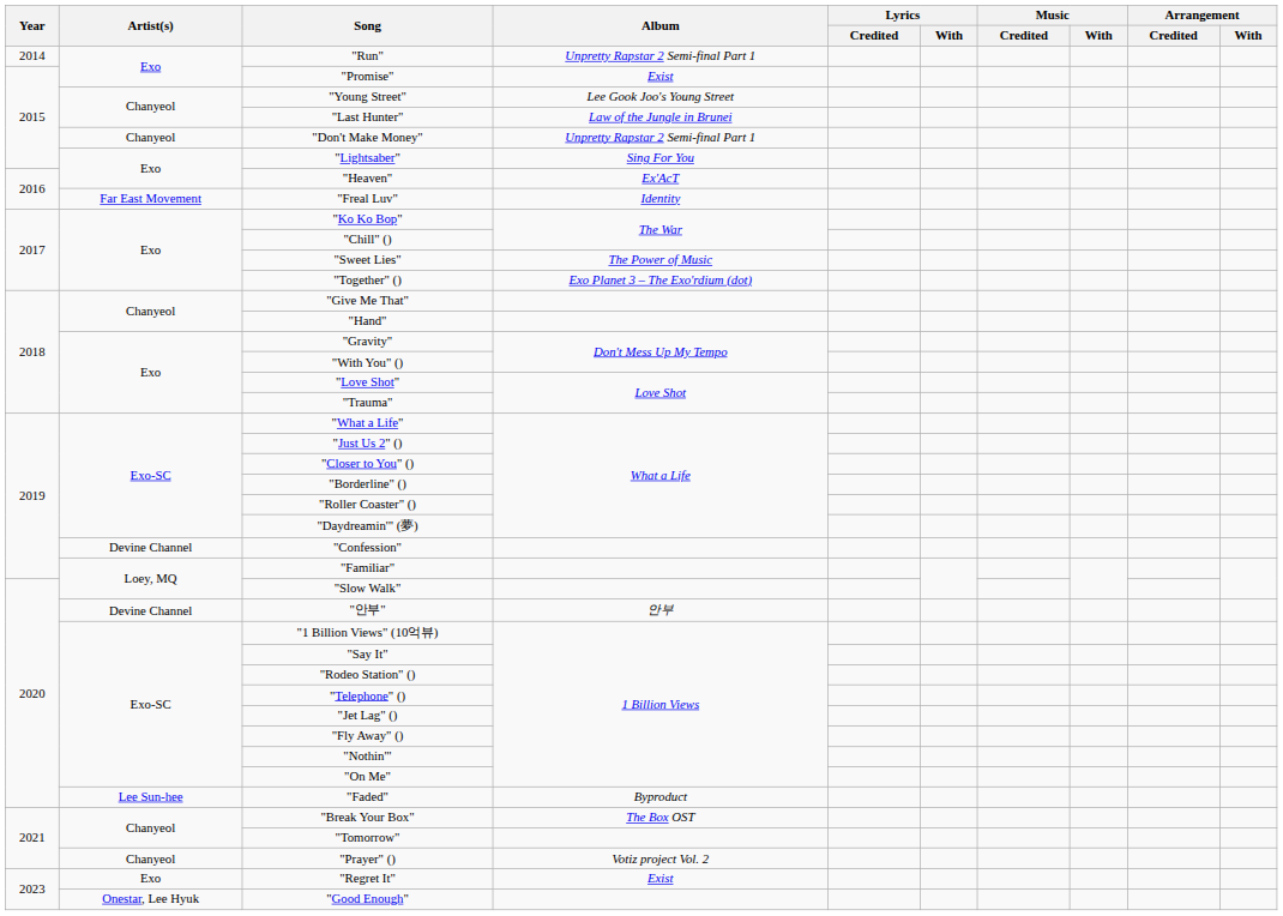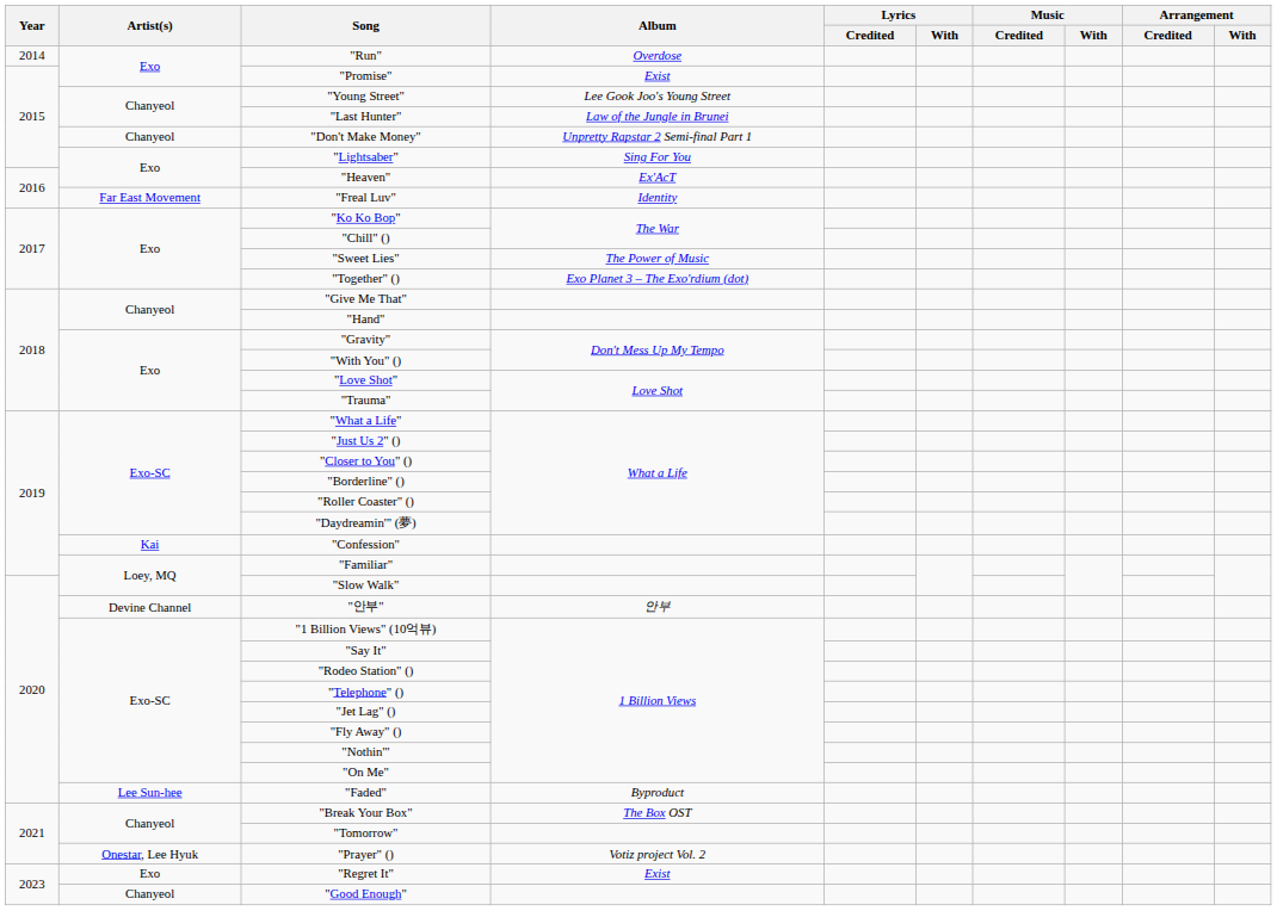"Run" | Album: Unpretty Rapstar 2 Semi-final Part 1 -> Overdose
"Confession" | Artist(s): Devine Channel -> Kai
"Prayer" () | Artist(s): Chanyeol -> Onestar, Lee Hyuk
"Good Enough" | Artist(s): Onestar, Lee Hyuk -> Chanyeol
